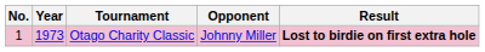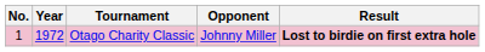Otago Charity Classic | Year: 1973 -> 1972
